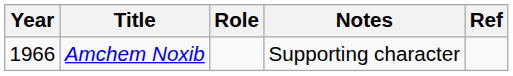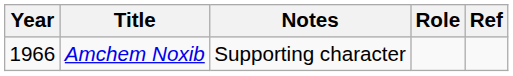columns swapped: Role <-> Notes
